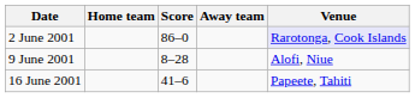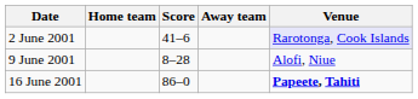2 June 2001 | Score: 86–0 -> 41–6
16 June 2001 | Score: 41–6 -> 86–0
16 June 2001 | Venue: normal -> bold
